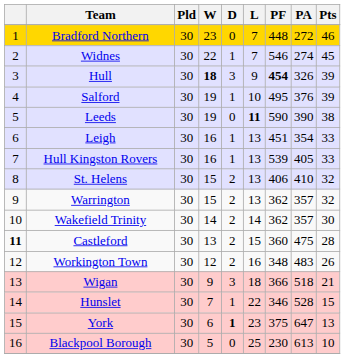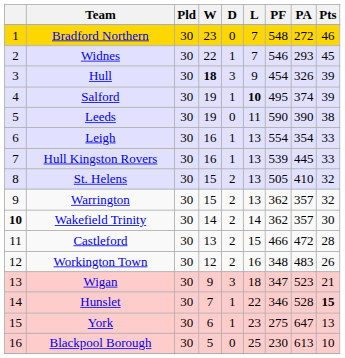Bradford Northern | PF: 448 -> 548
Widnes | PA: 274 -> 293
Hull | PF: bold -> normal
Salford | L: normal -> bold
Salford | PA: 376 -> 374
Leeds | L: bold -> normal
Leigh | PF: 451 -> 554
Hull Kingston Rovers | PA: 405 -> 445
St. Helens | PF: 406 -> 505
Wakefield Trinity | column 1: normal -> bold
Castleford | column 1: bold -> normal
Castleford | PF: 360 -> 466
Castleford | PA: 475 -> 472
Wigan | PF: 366 -> 347
Wigan | PA: 518 -> 523
Hunslet | Pts: normal -> bold
York | D: bold -> normal
York | PF: 375 -> 275
